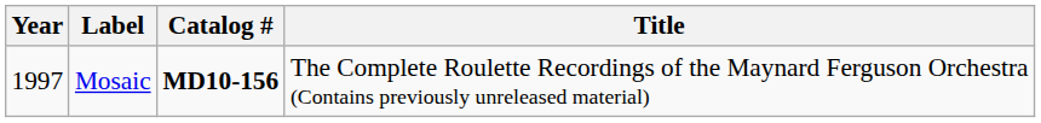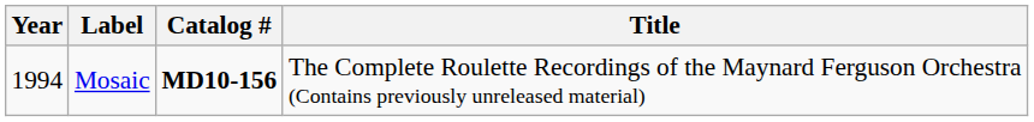Mosaic | Year: 1997 -> 1994
